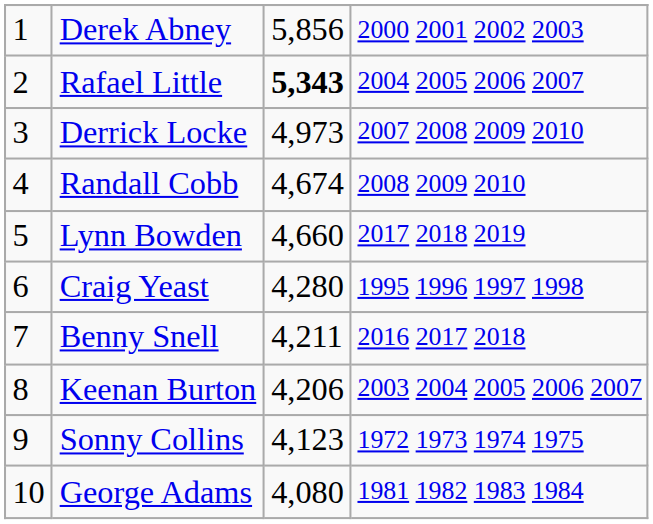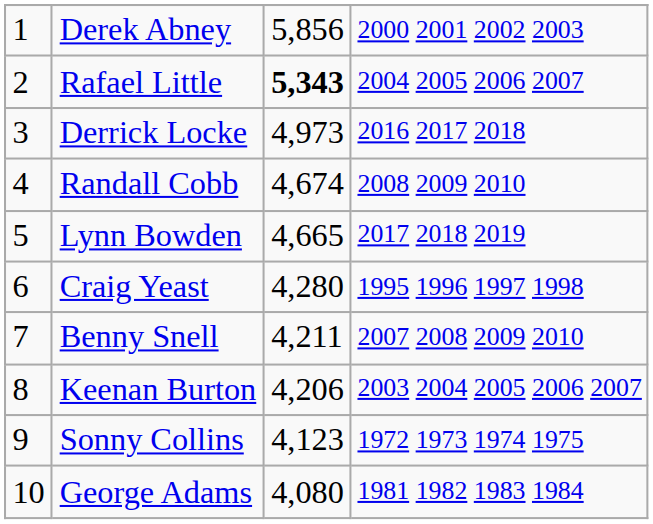Derrick Locke | column 4: 2007 2008 2009 2010 -> 2016 2017 2018
Lynn Bowden | column 3: 4,660 -> 4,665
Benny Snell | column 4: 2016 2017 2018 -> 2007 2008 2009 2010
